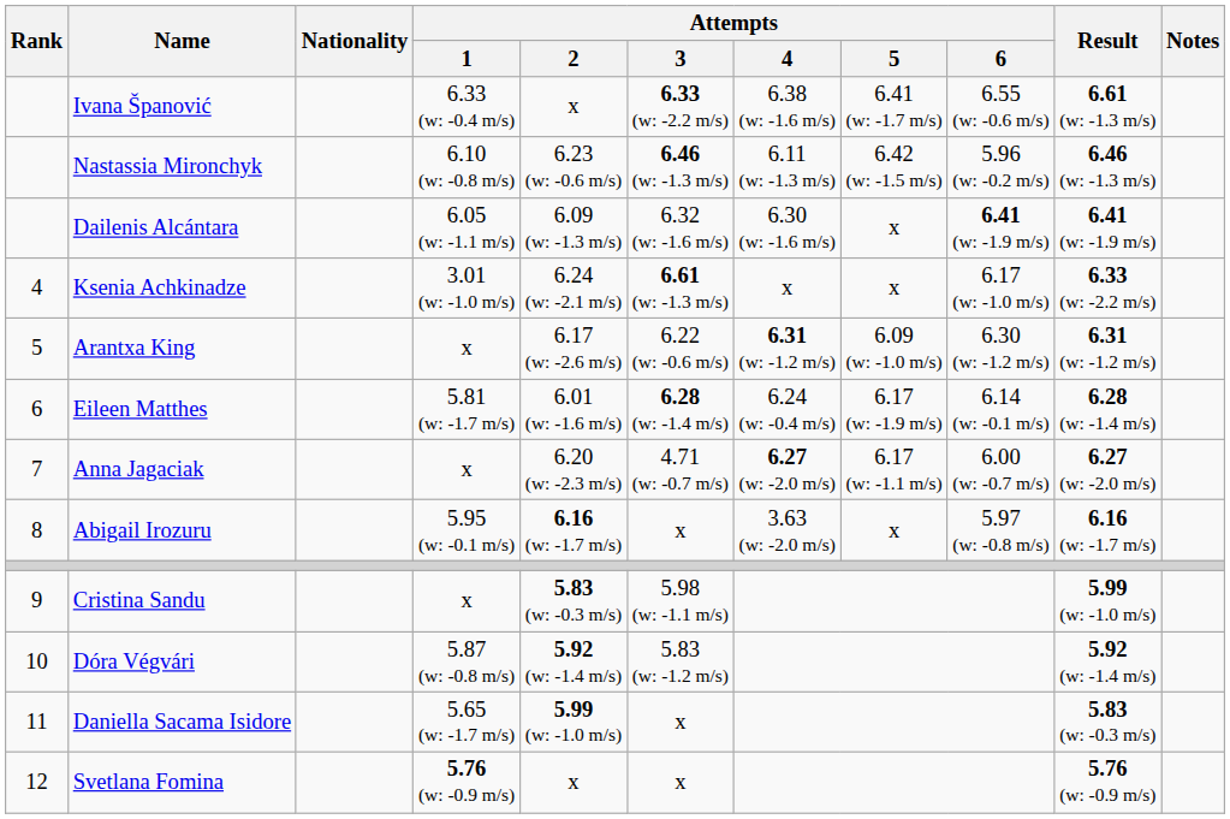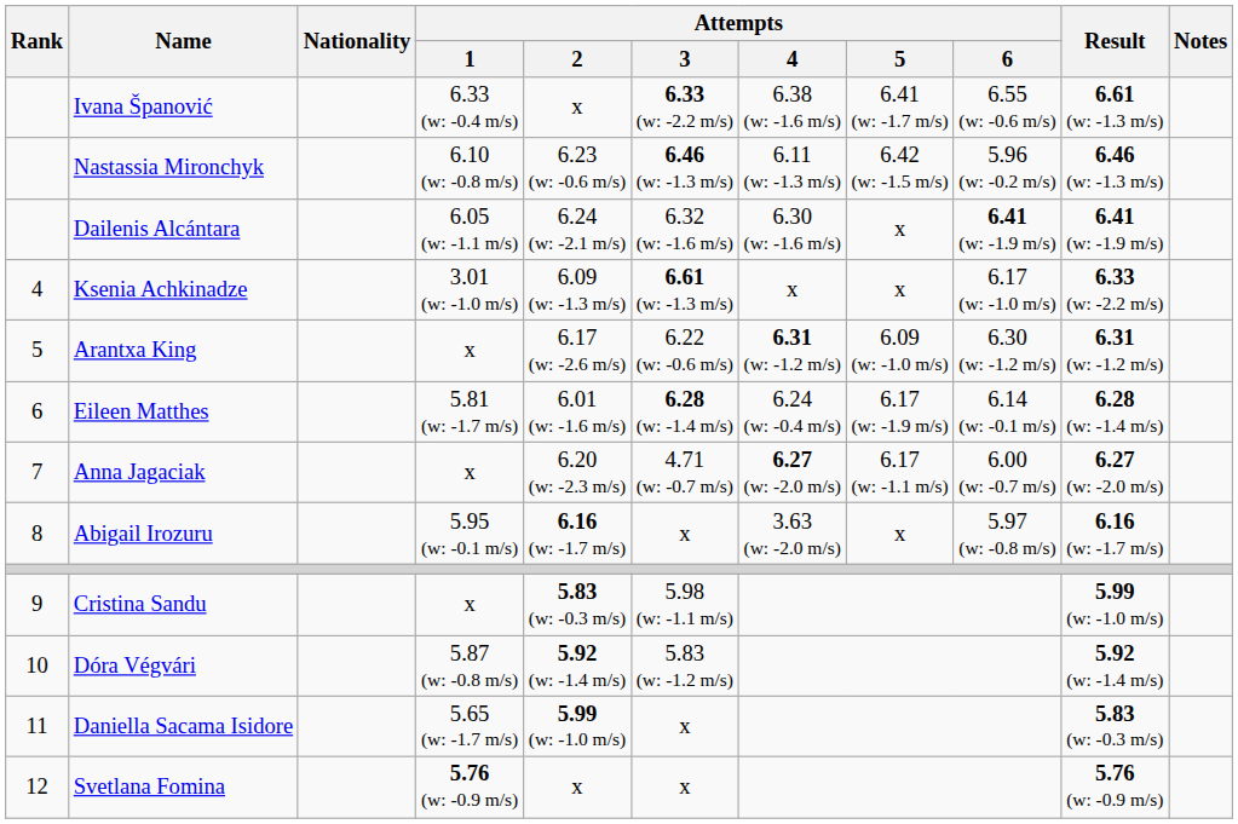Dailenis Alcántara | Attempts / 2: 6.09 (w: -1.3 m/s) -> 6.24 (w: -2.1 m/s)
Ksenia Achkinadze | Attempts / 2: 6.24 (w: -2.1 m/s) -> 6.09 (w: -1.3 m/s)
